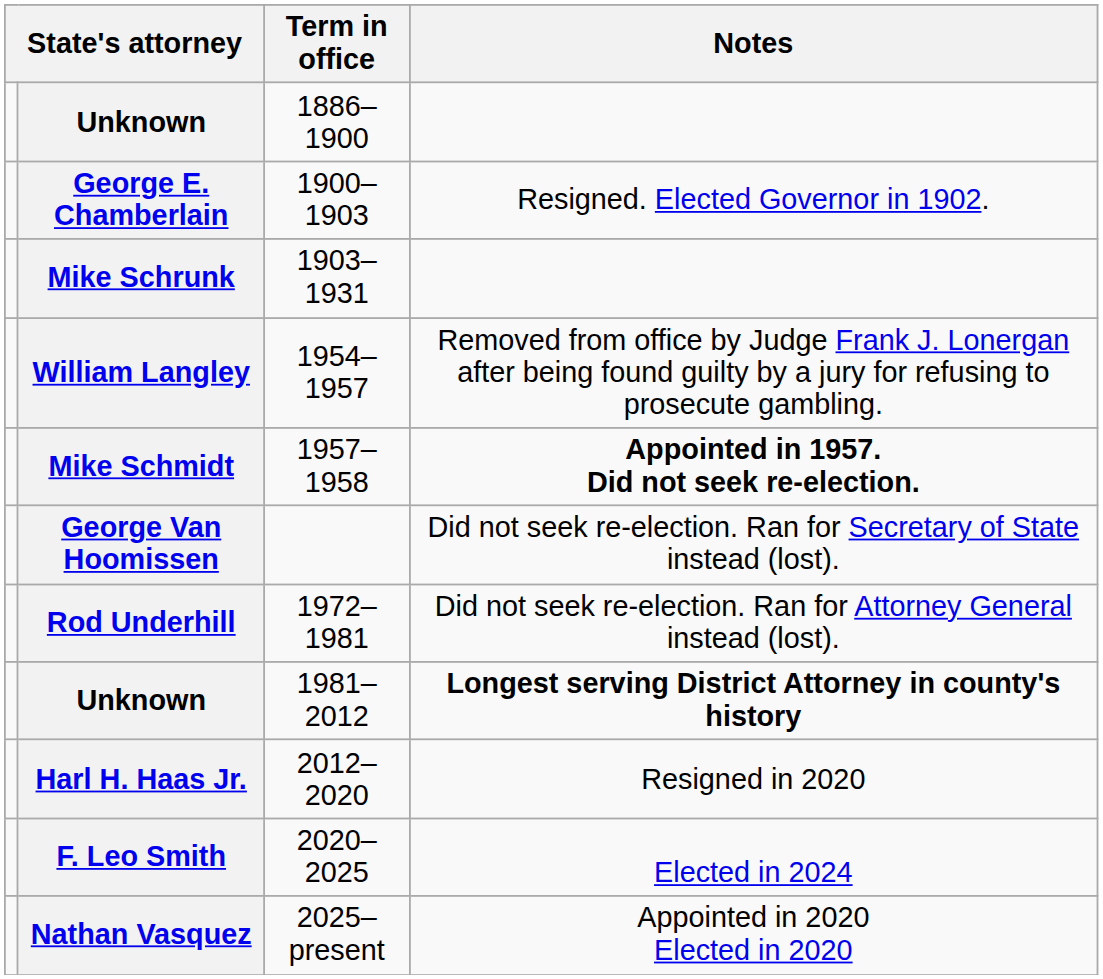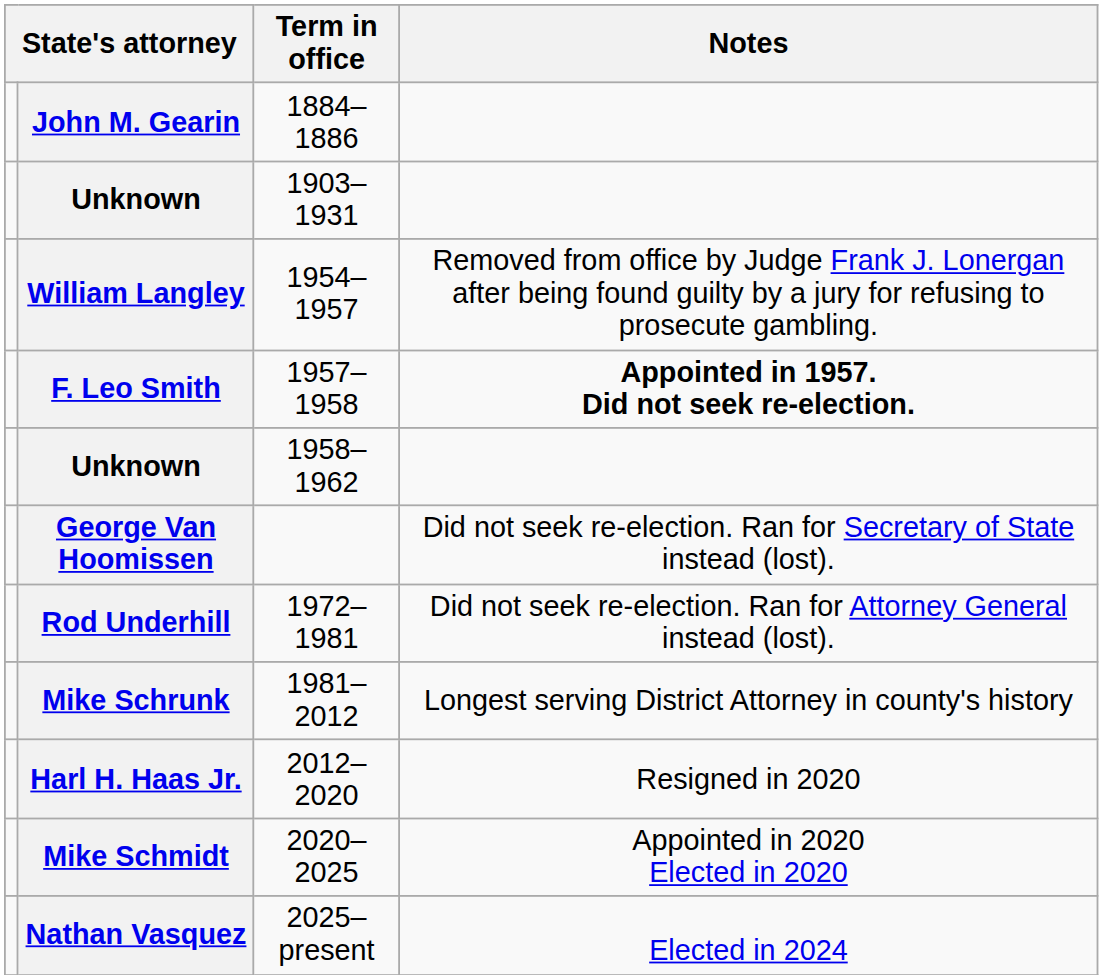+ row: John M. Gearin | 1884–1886
- row: Unknown | 1886–1900
- row: George E. Chamberlain | 1900–1903 | Resigned. Elected Governor in 1902.
1903–1931 | column 2: Mike Schrunk -> Unknown
1957–1958 | column 2: Mike Schmidt -> F. Leo Smith
+ row: Unknown | 1958–1962
1981–2012 | column 2: Unknown -> Mike Schrunk
1981–2012 | Notes: bold -> normal
2020–2025 | column 2: F. Leo Smith -> Mike Schmidt
2020–2025 | Notes: Elected in 2024 -> Appointed in 2020 Elected in 2020
2025–present | Notes: Appointed in 2020 Elected in 2020 -> Elected in 2024
